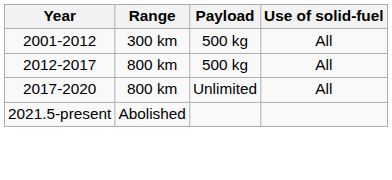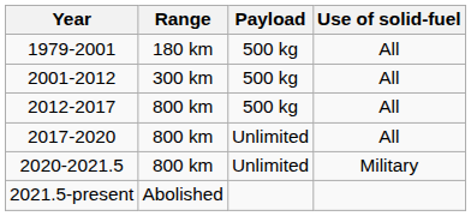+ row: 1979-2001 | 180 km | 500 kg | All
+ row: 2020-2021.5 | 800 km | Unlimited | Military
